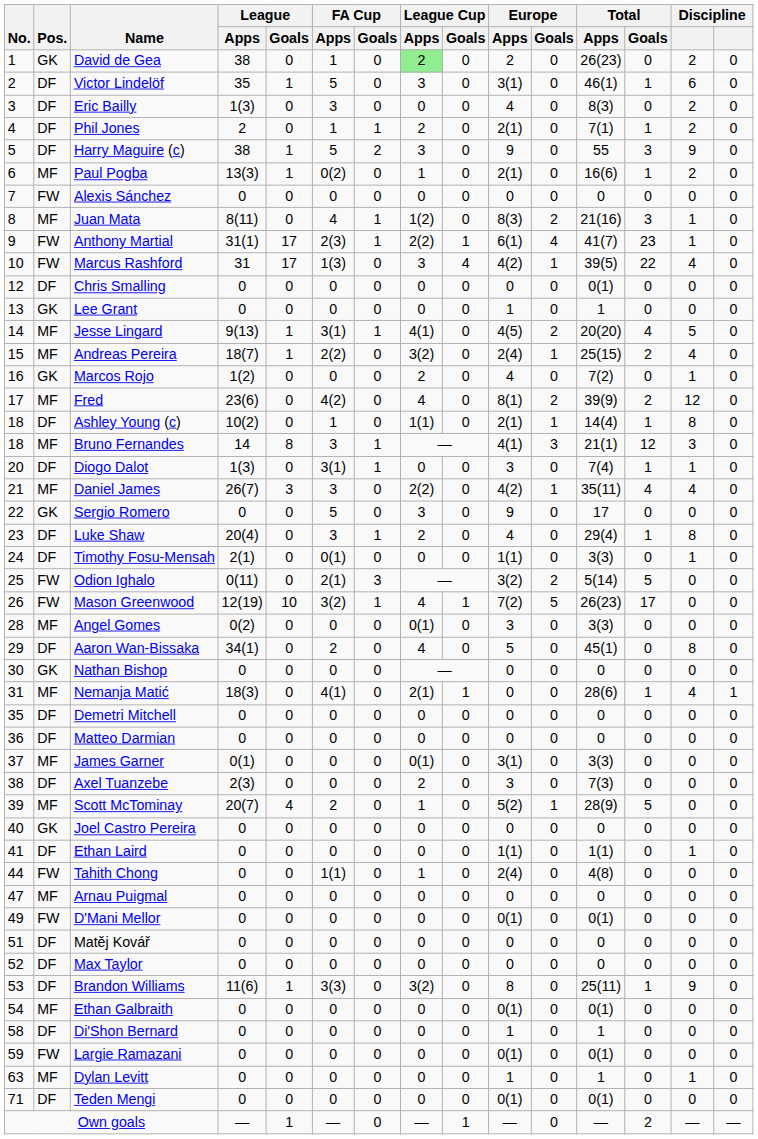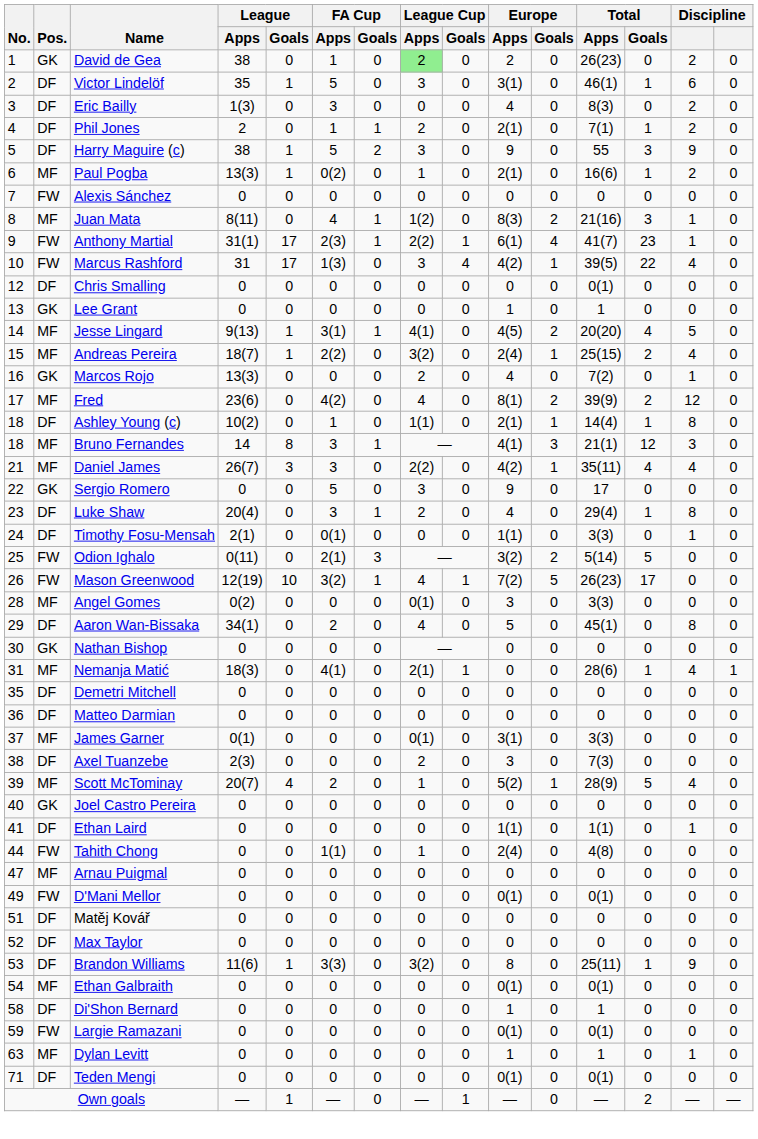Marcos Rojo | League / Apps: 1(2) -> 13(3)
- row: 20 | DF | Diogo Dalot | 1(3) | 0 | 3(1) | 1 | 0 | 0 | 3 | 0 | 7(4) | 1 | 1 | 0
Scott McTominay | column 14: 0 -> 4
